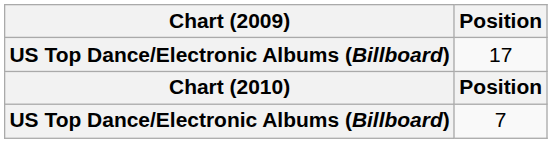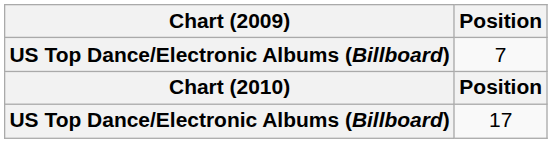rows swapped: 7 <-> 17
